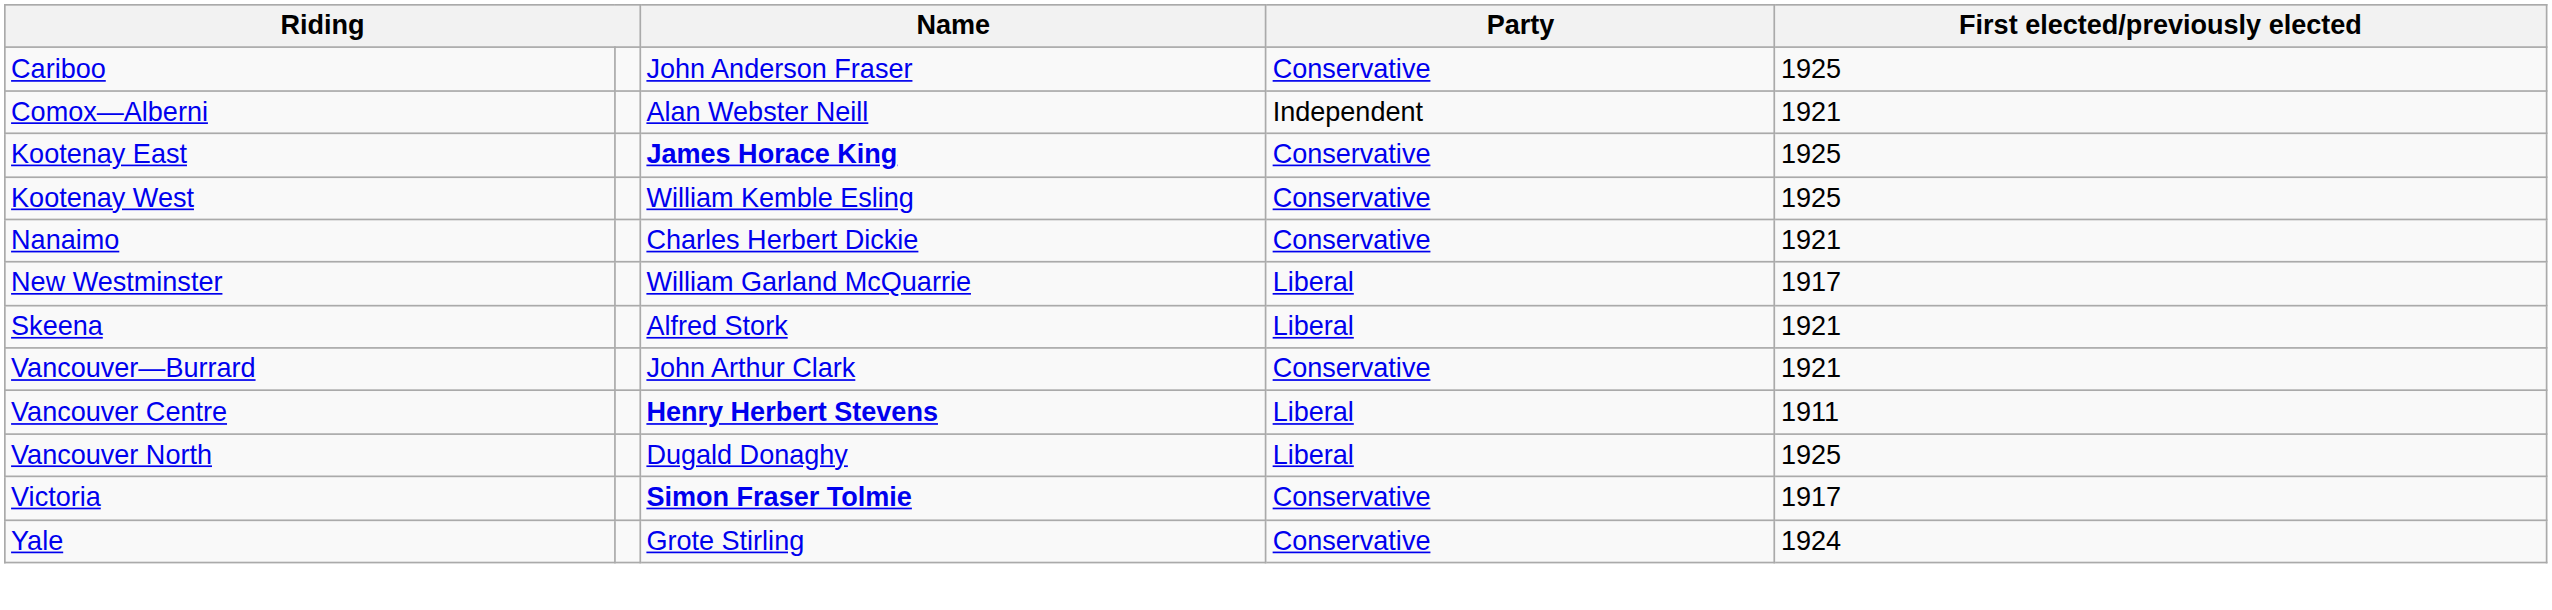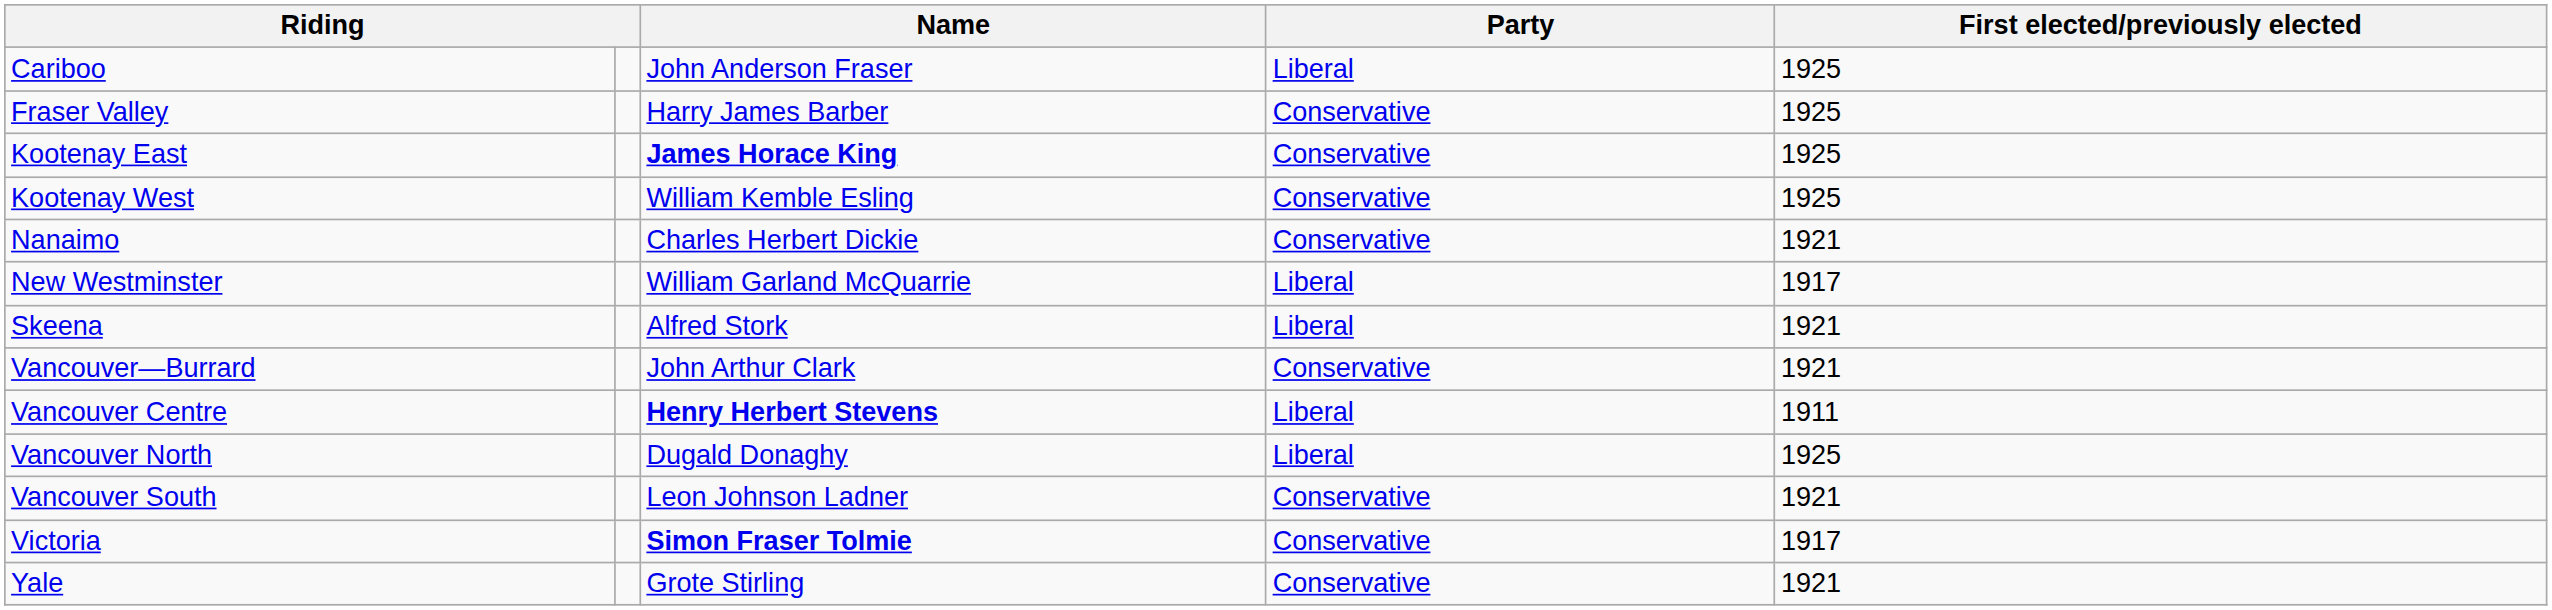Cariboo | Party: Conservative -> Liberal
- row: Comox—Alberni | Alan Webster Neill | Independent | 1921
+ row: Fraser Valley | Harry James Barber | Conservative | 1925
+ row: Vancouver South | Leon Johnson Ladner | Conservative | 1921
Yale | First elected/previously elected: 1924 -> 1921
